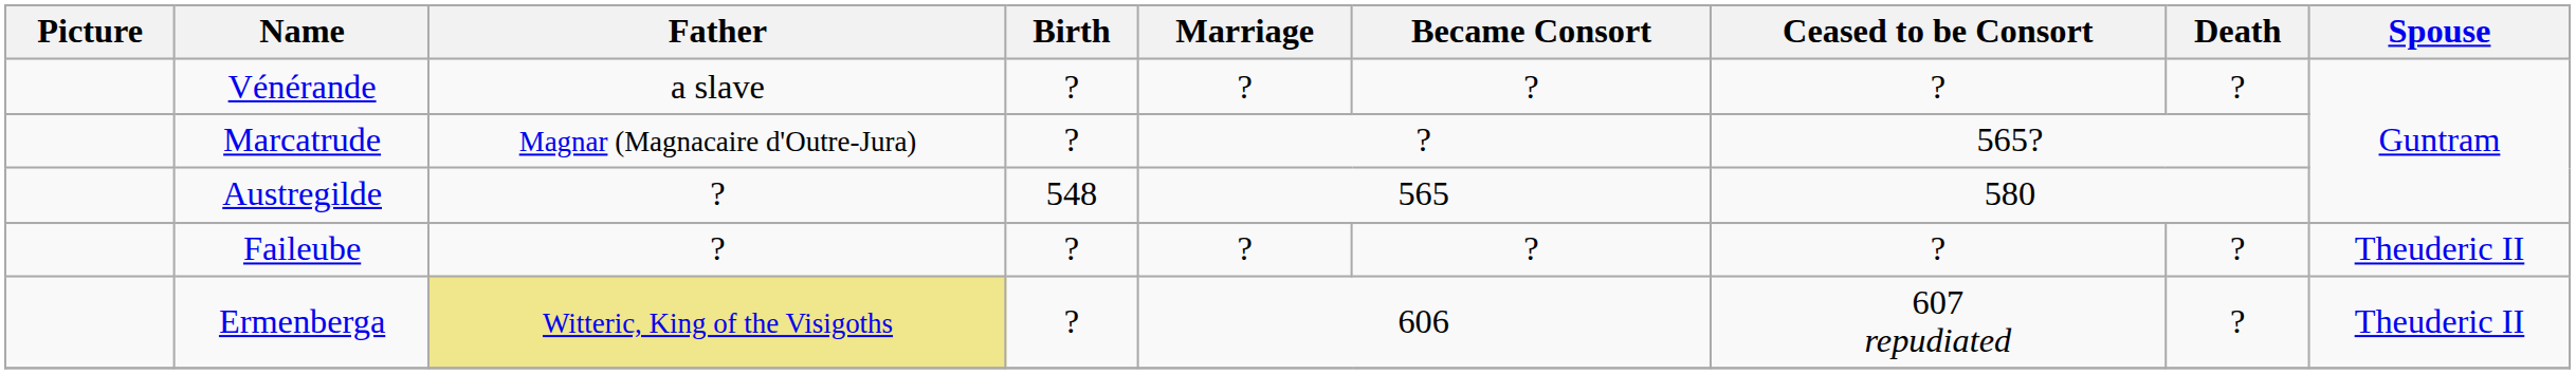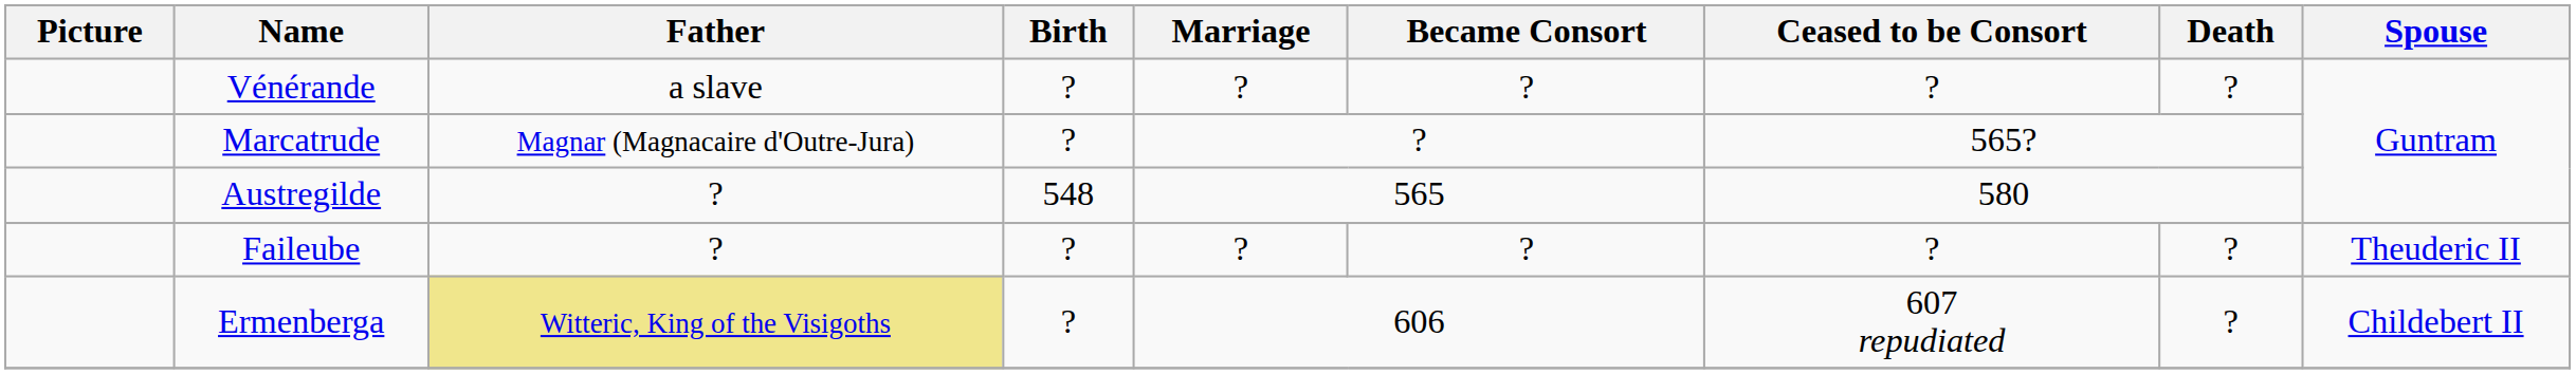Ermenberga | Spouse: Theuderic II -> Childebert II
